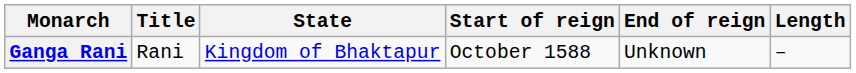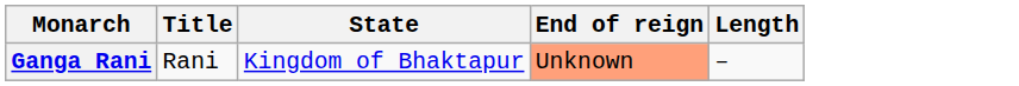- column: Start of reign | October 1588
Ganga Rani | End of reign: no background -> lightsalmon background
